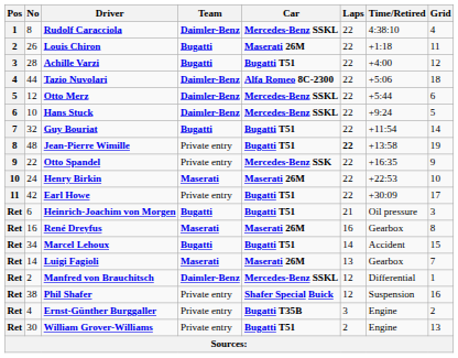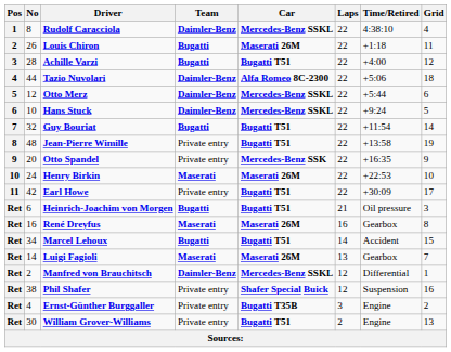Jean-Pierre Wimille | Laps: bold -> normal
Otto Spandel | No: 22 -> 20
